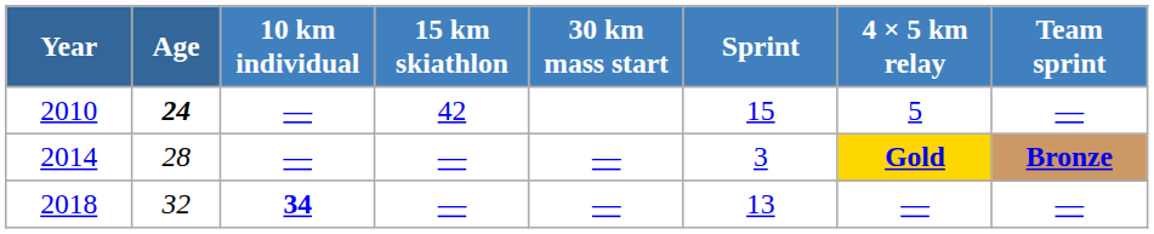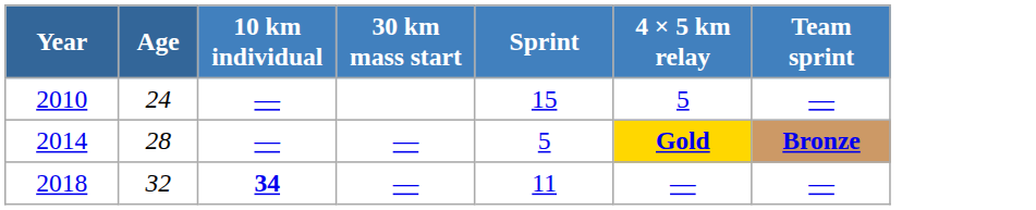- column: 15 km skiathlon | 42 | — | —
2010 | Age: bold -> normal
2014 | Sprint: 3 -> 5
2018 | Sprint: 13 -> 11
